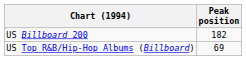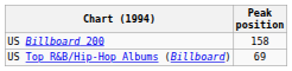US Billboard 200 | Peak position: 182 -> 158
